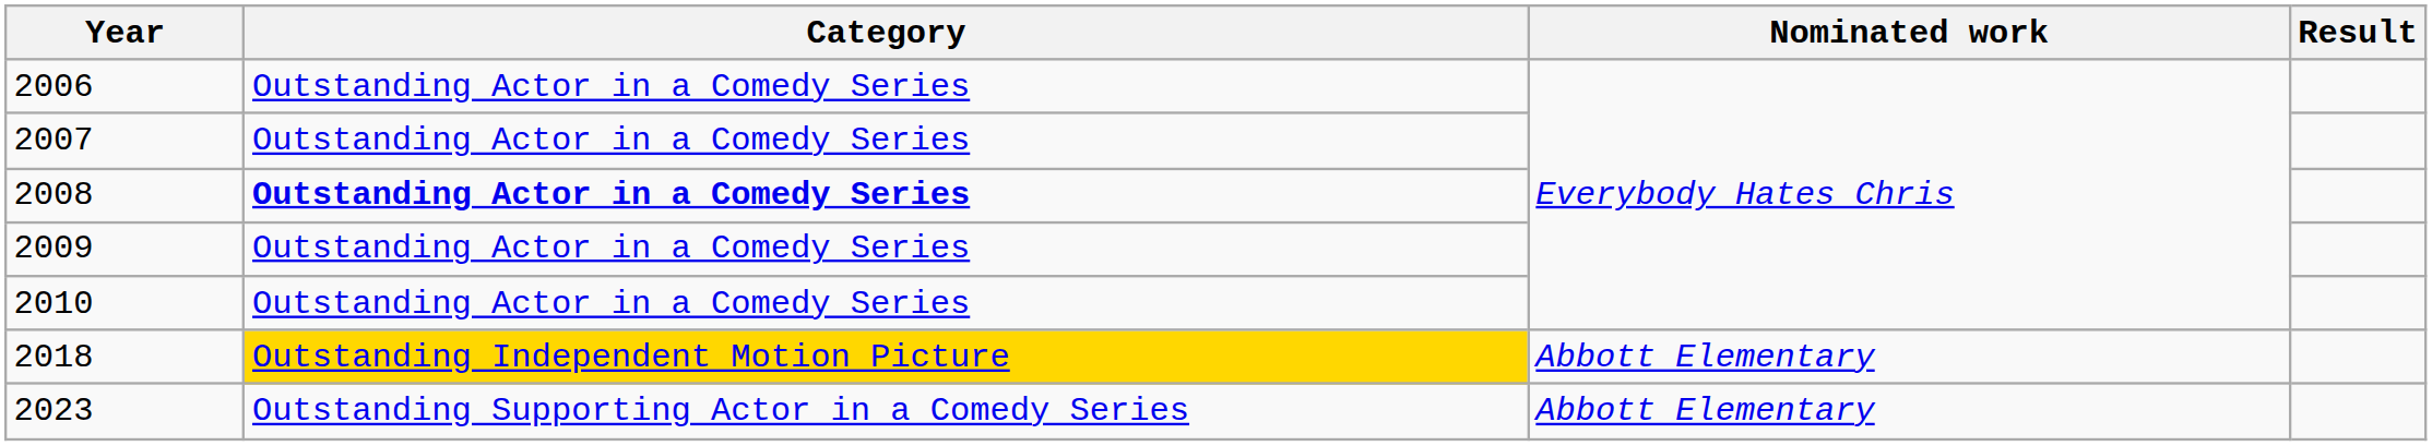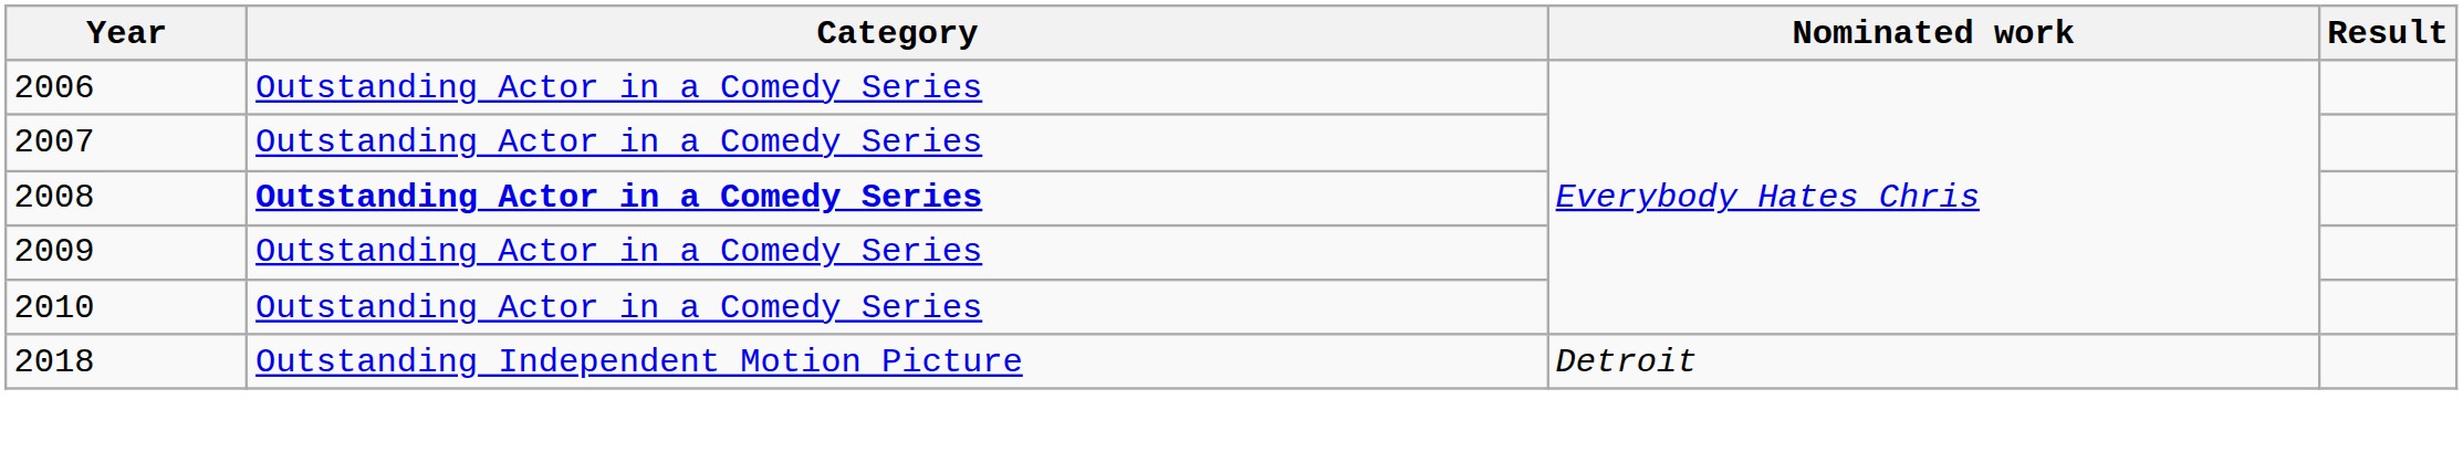2018 | Category: gold background -> no background
2018 | Nominated work: Abbott Elementary -> Detroit
- row: 2023 | Outstanding Supporting Actor in a Comedy Series | Abbott Elementary
